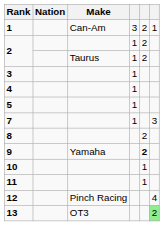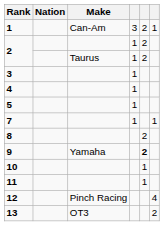7 | column 6: 3 -> 1
13 | column 6: lightgreen background -> no background
